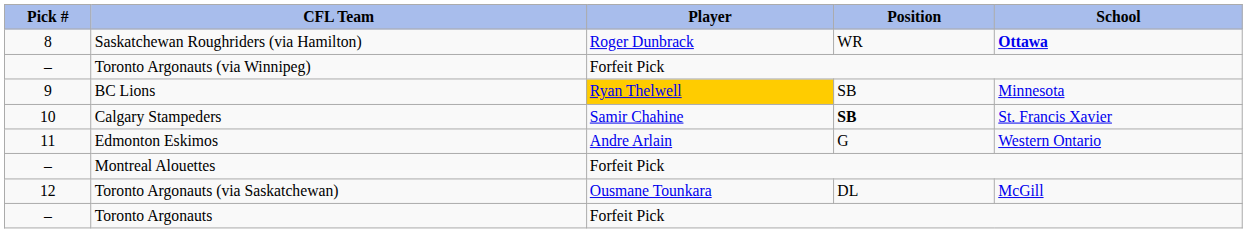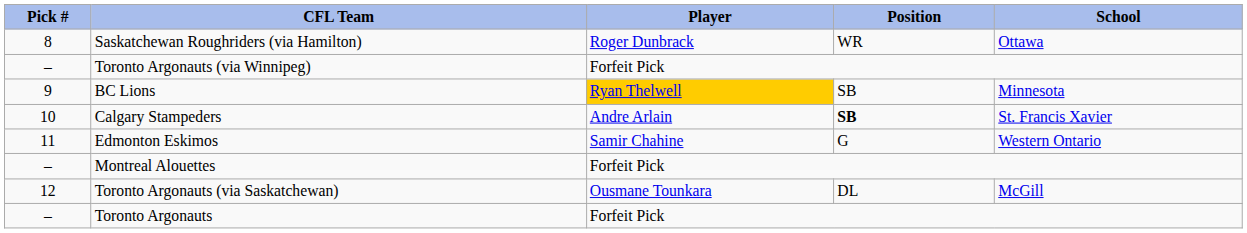Saskatchewan Roughriders (via Hamilton) | School: bold -> normal
Calgary Stampeders | Player: Samir Chahine -> Andre Arlain
Edmonton Eskimos | Player: Andre Arlain -> Samir Chahine
